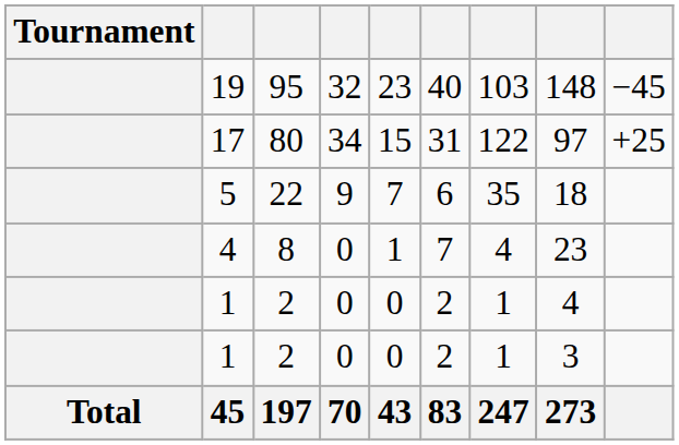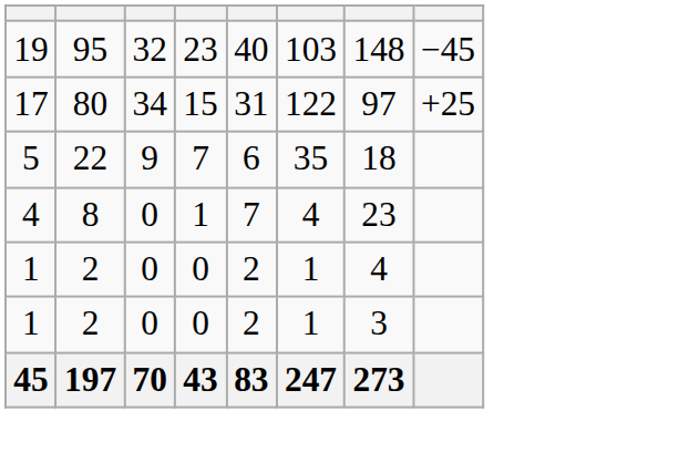- column: Tournament | Total
